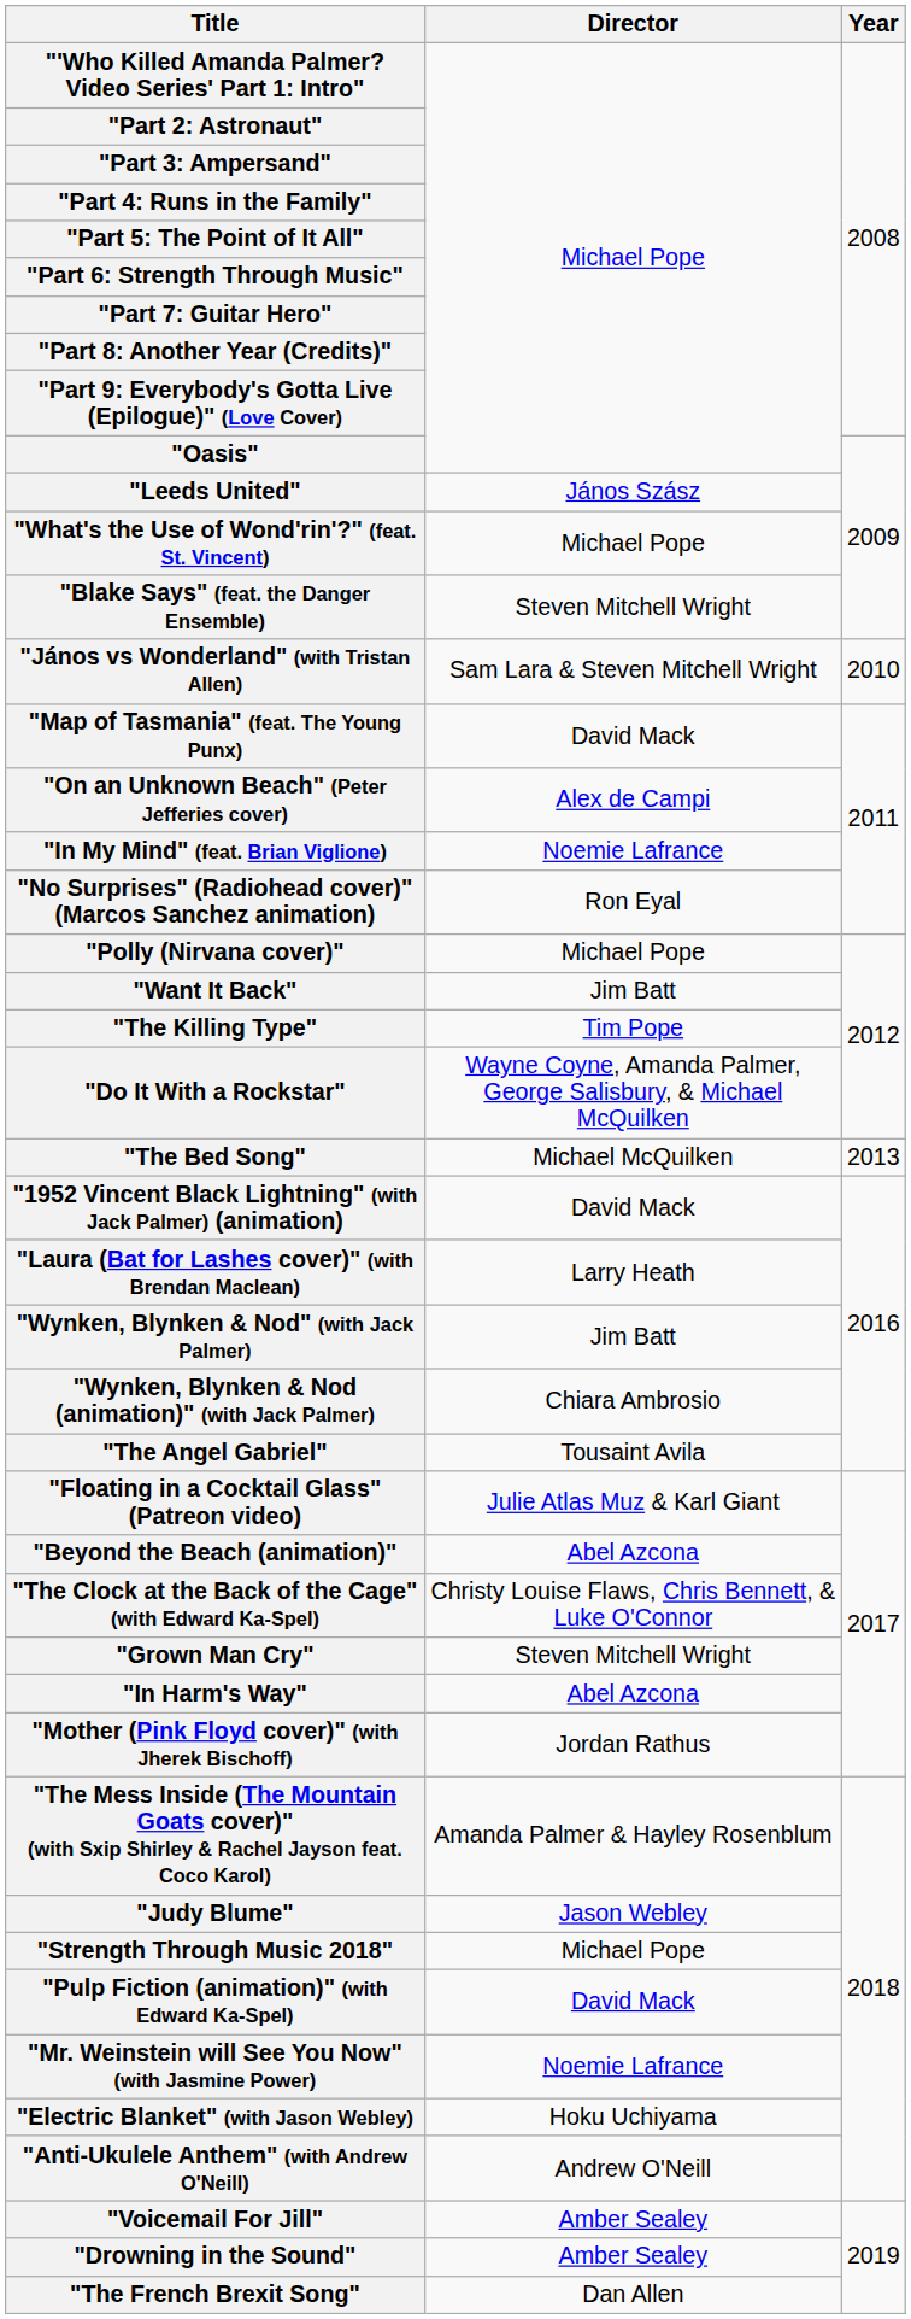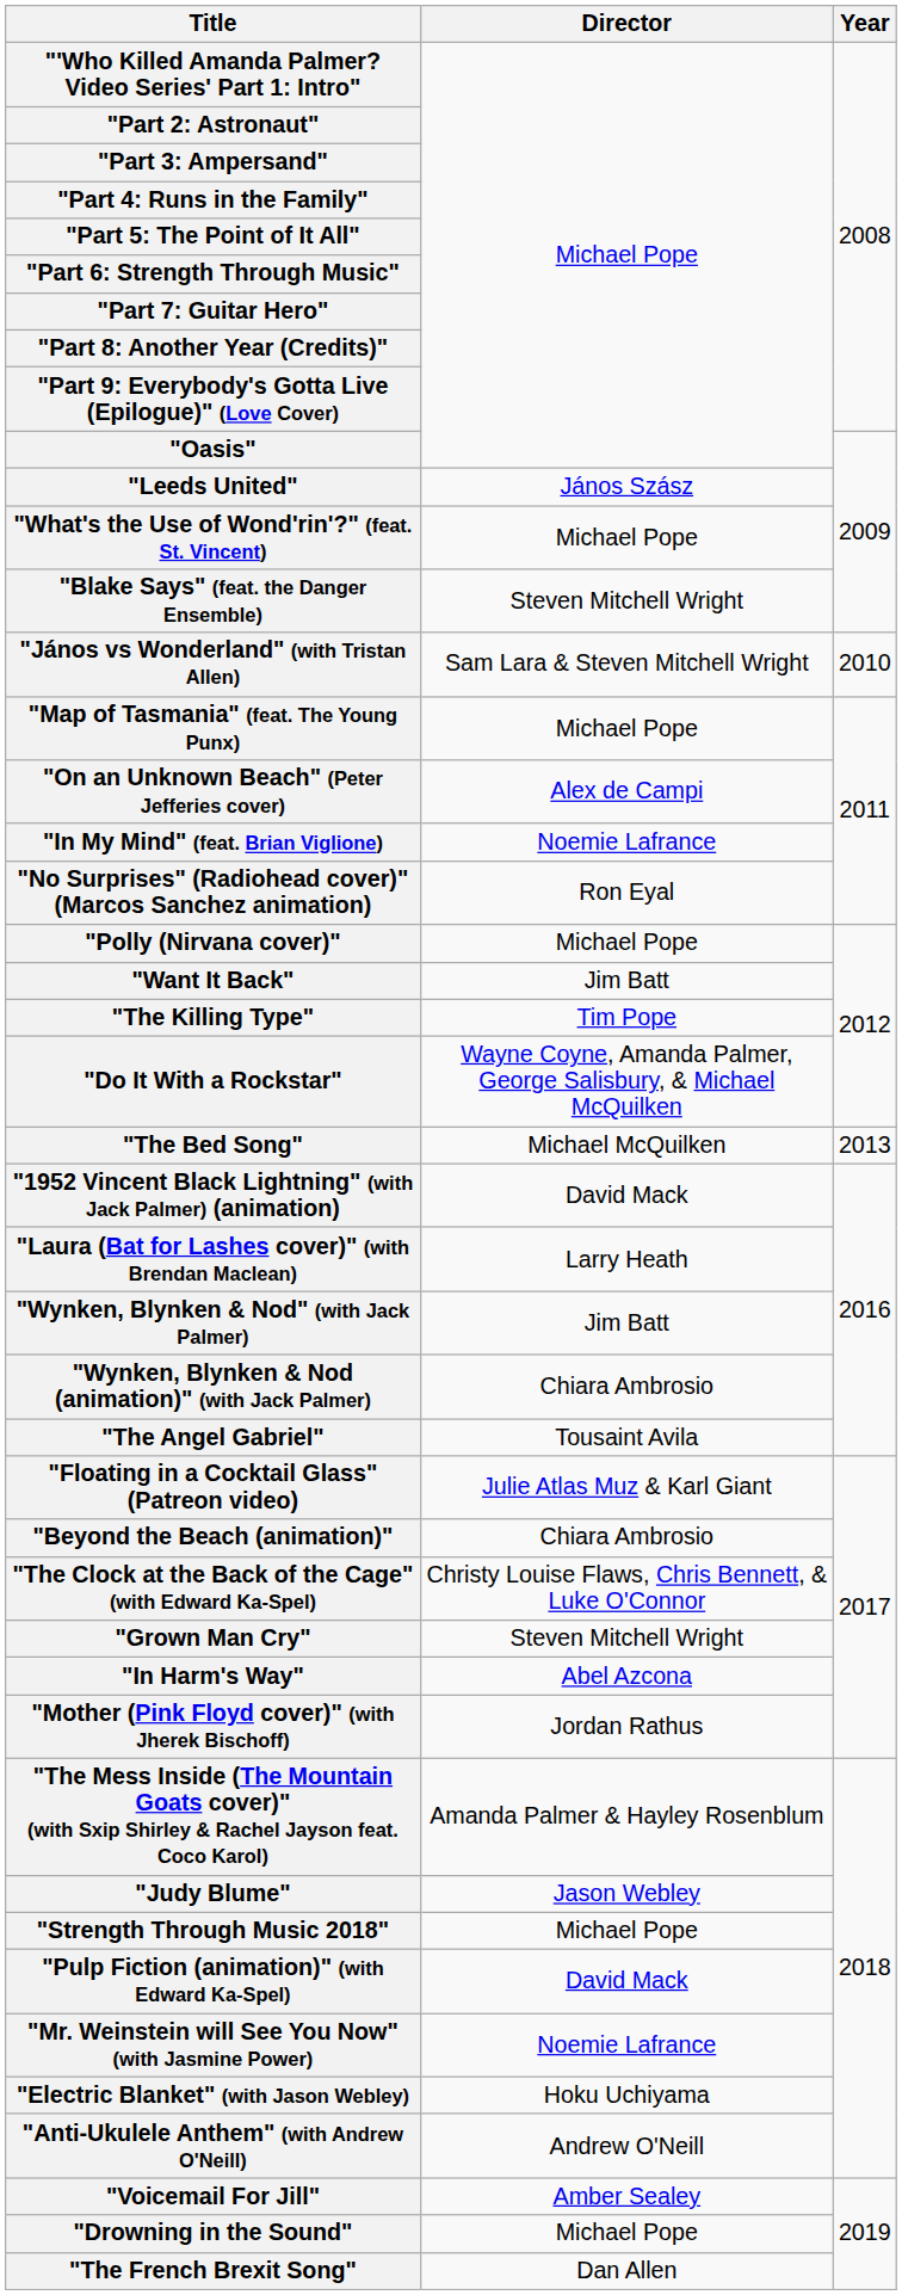"Map of Tasmania" (feat. The Young Punx) | Director: David Mack -> Michael Pope
"Beyond the Beach (animation)" | Director: Abel Azcona -> Chiara Ambrosio
"Drowning in the Sound" | Director: Amber Sealey -> Michael Pope
